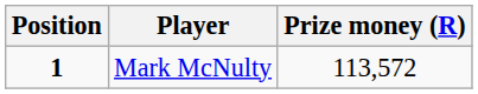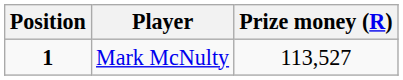Mark McNulty | Prize money (R): 113,572 -> 113,527
